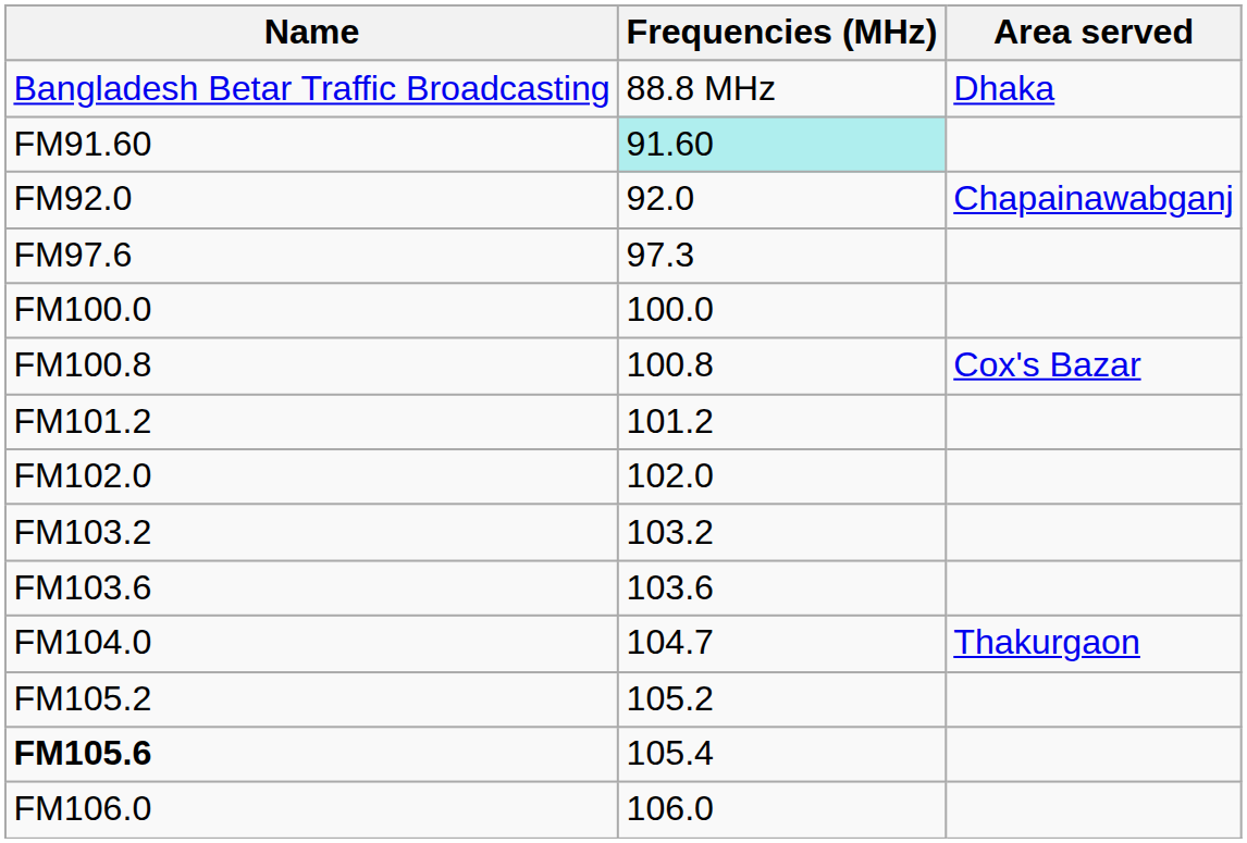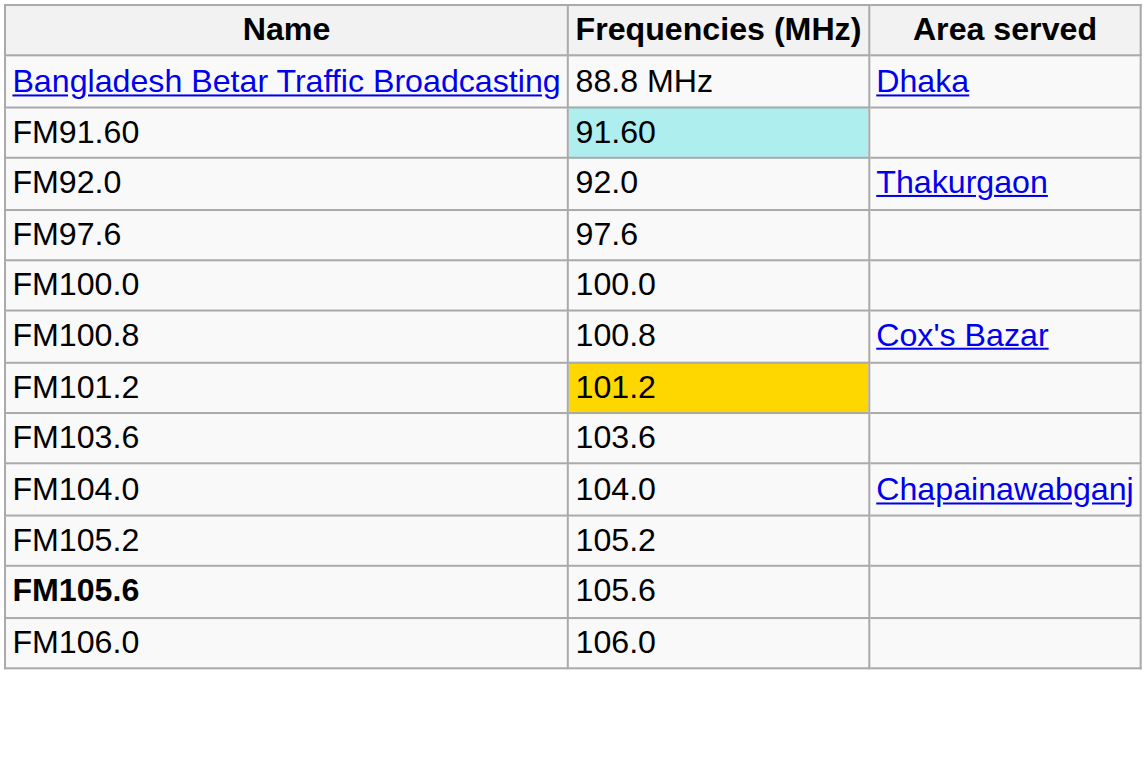FM92.0 | Area served: Chapainawabganj -> Thakurgaon
FM97.6 | Frequencies (MHz): 97.3 -> 97.6
FM101.2 | Frequencies (MHz): no background -> gold background
- row: FM102.0 | 102.0
- row: FM103.2 | 103.2
FM104.0 | Frequencies (MHz): 104.7 -> 104.0
FM104.0 | Area served: Thakurgaon -> Chapainawabganj
FM105.6 | Frequencies (MHz): 105.4 -> 105.6
